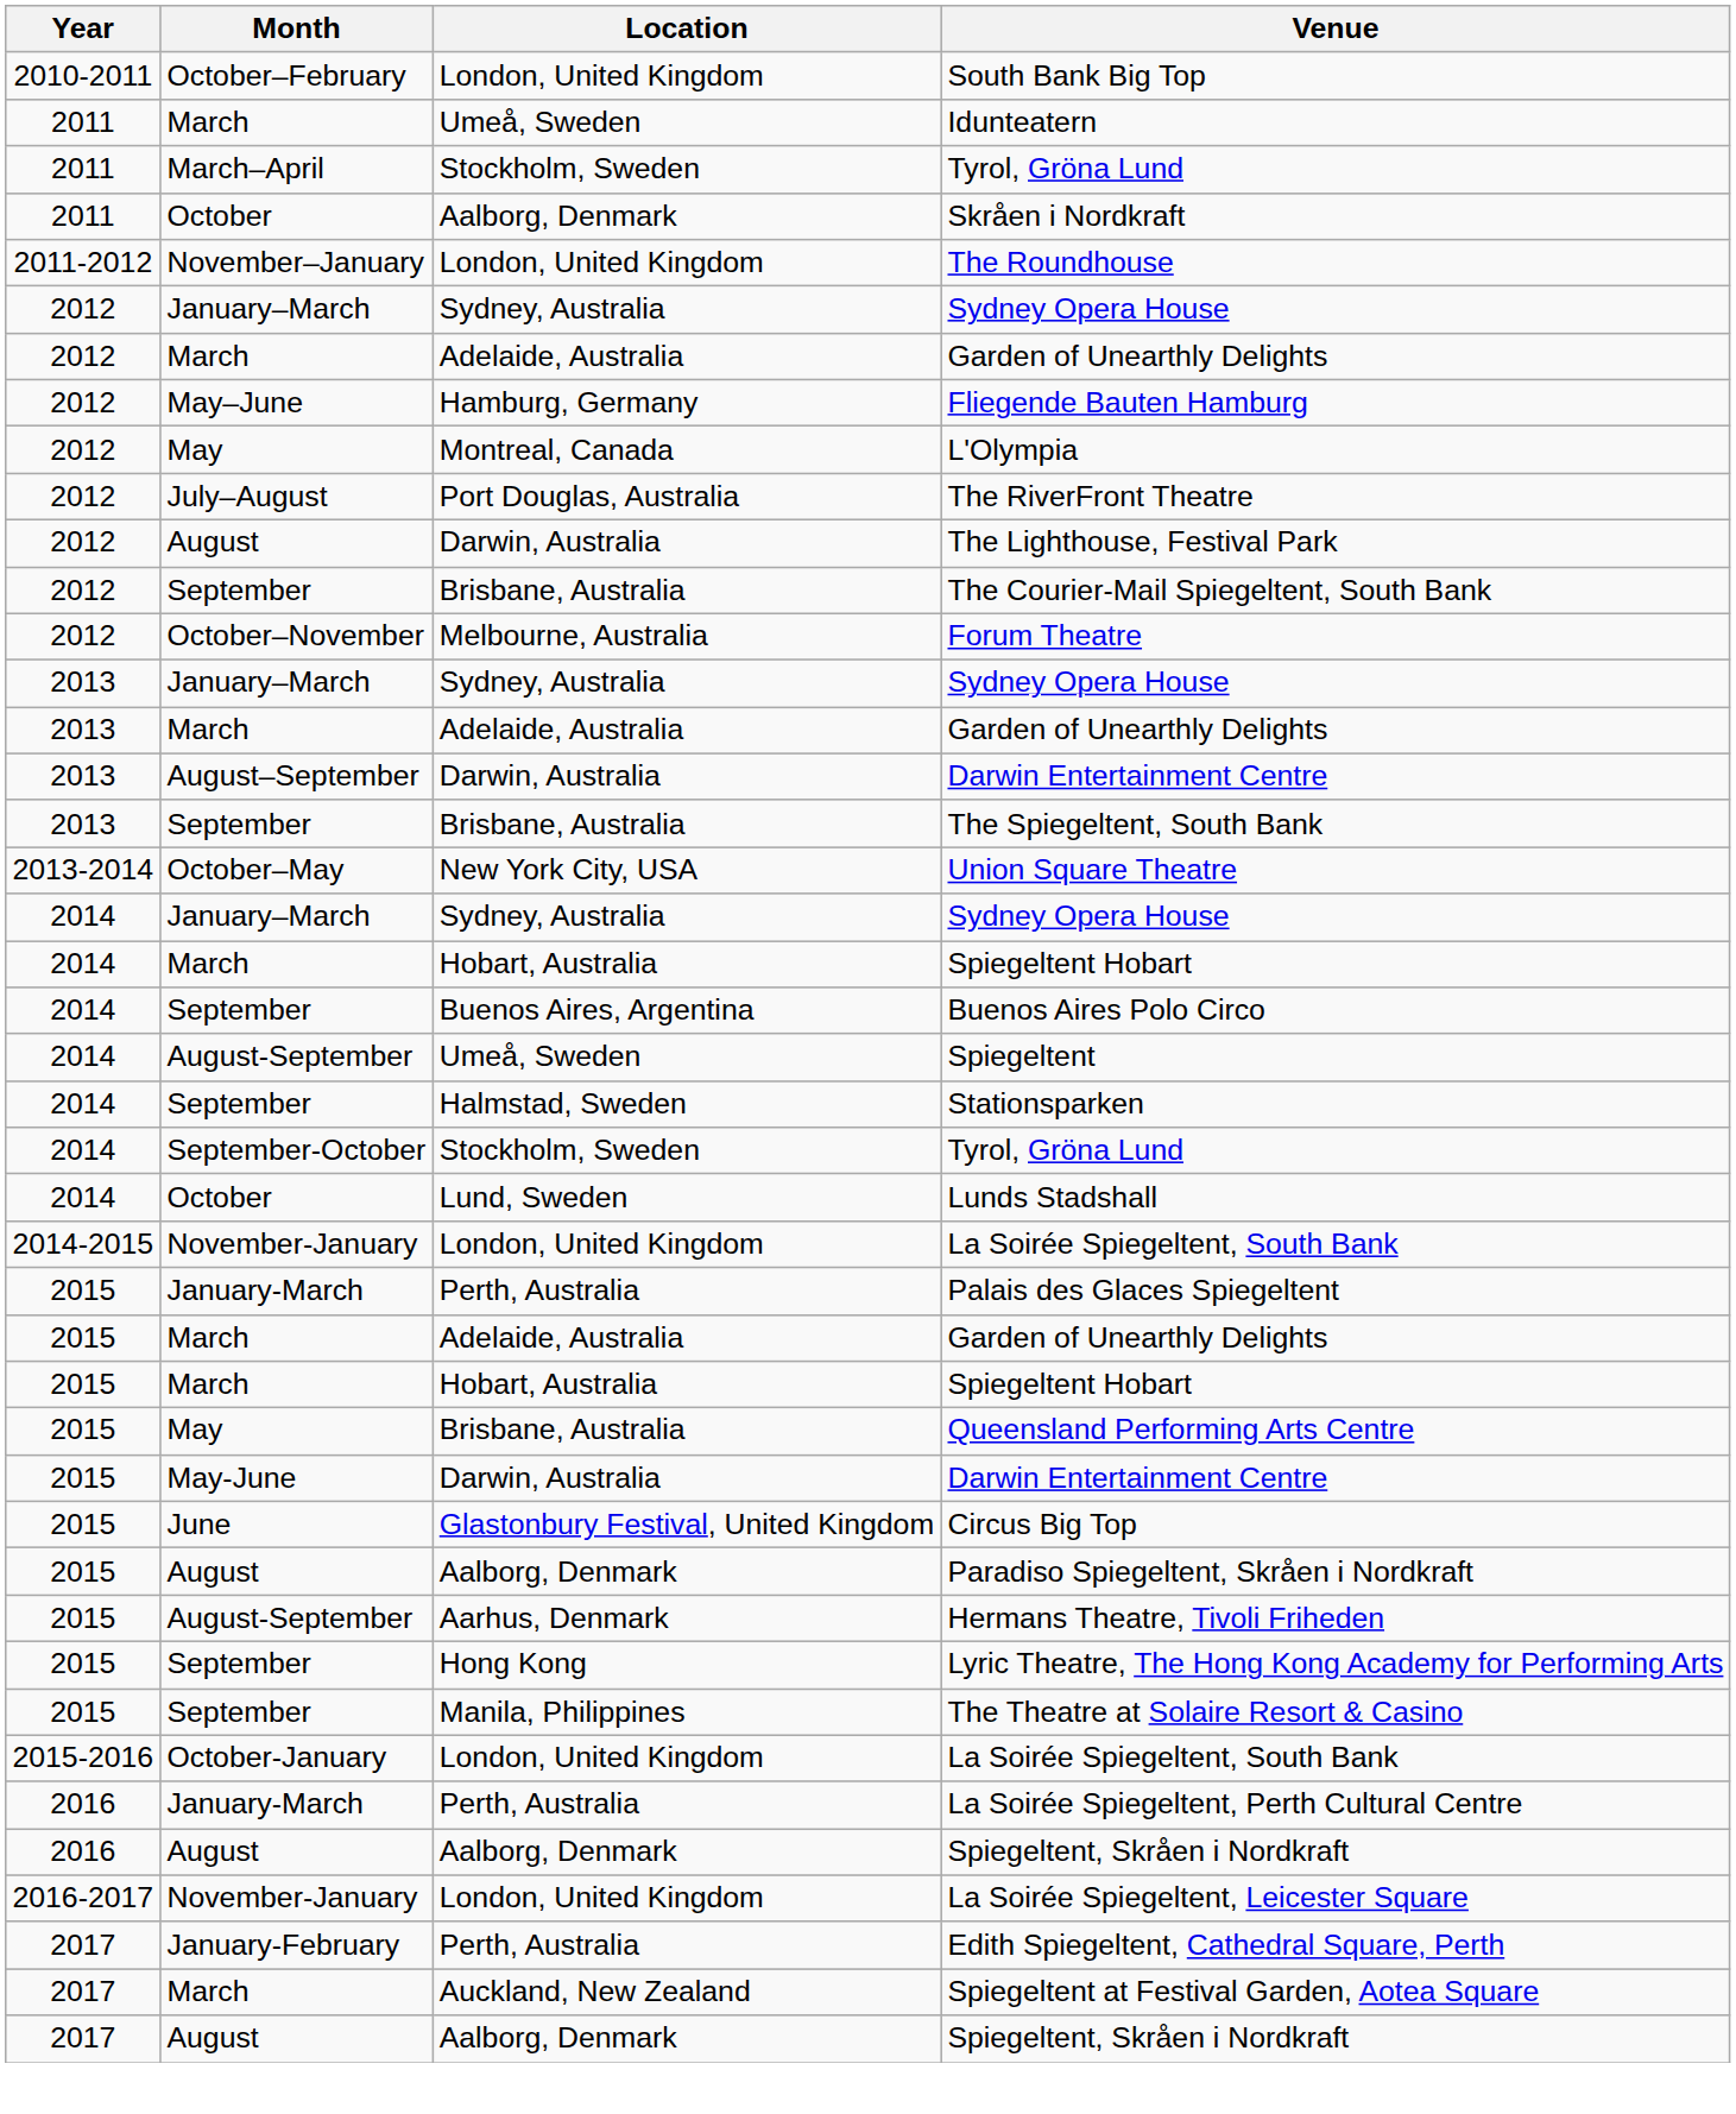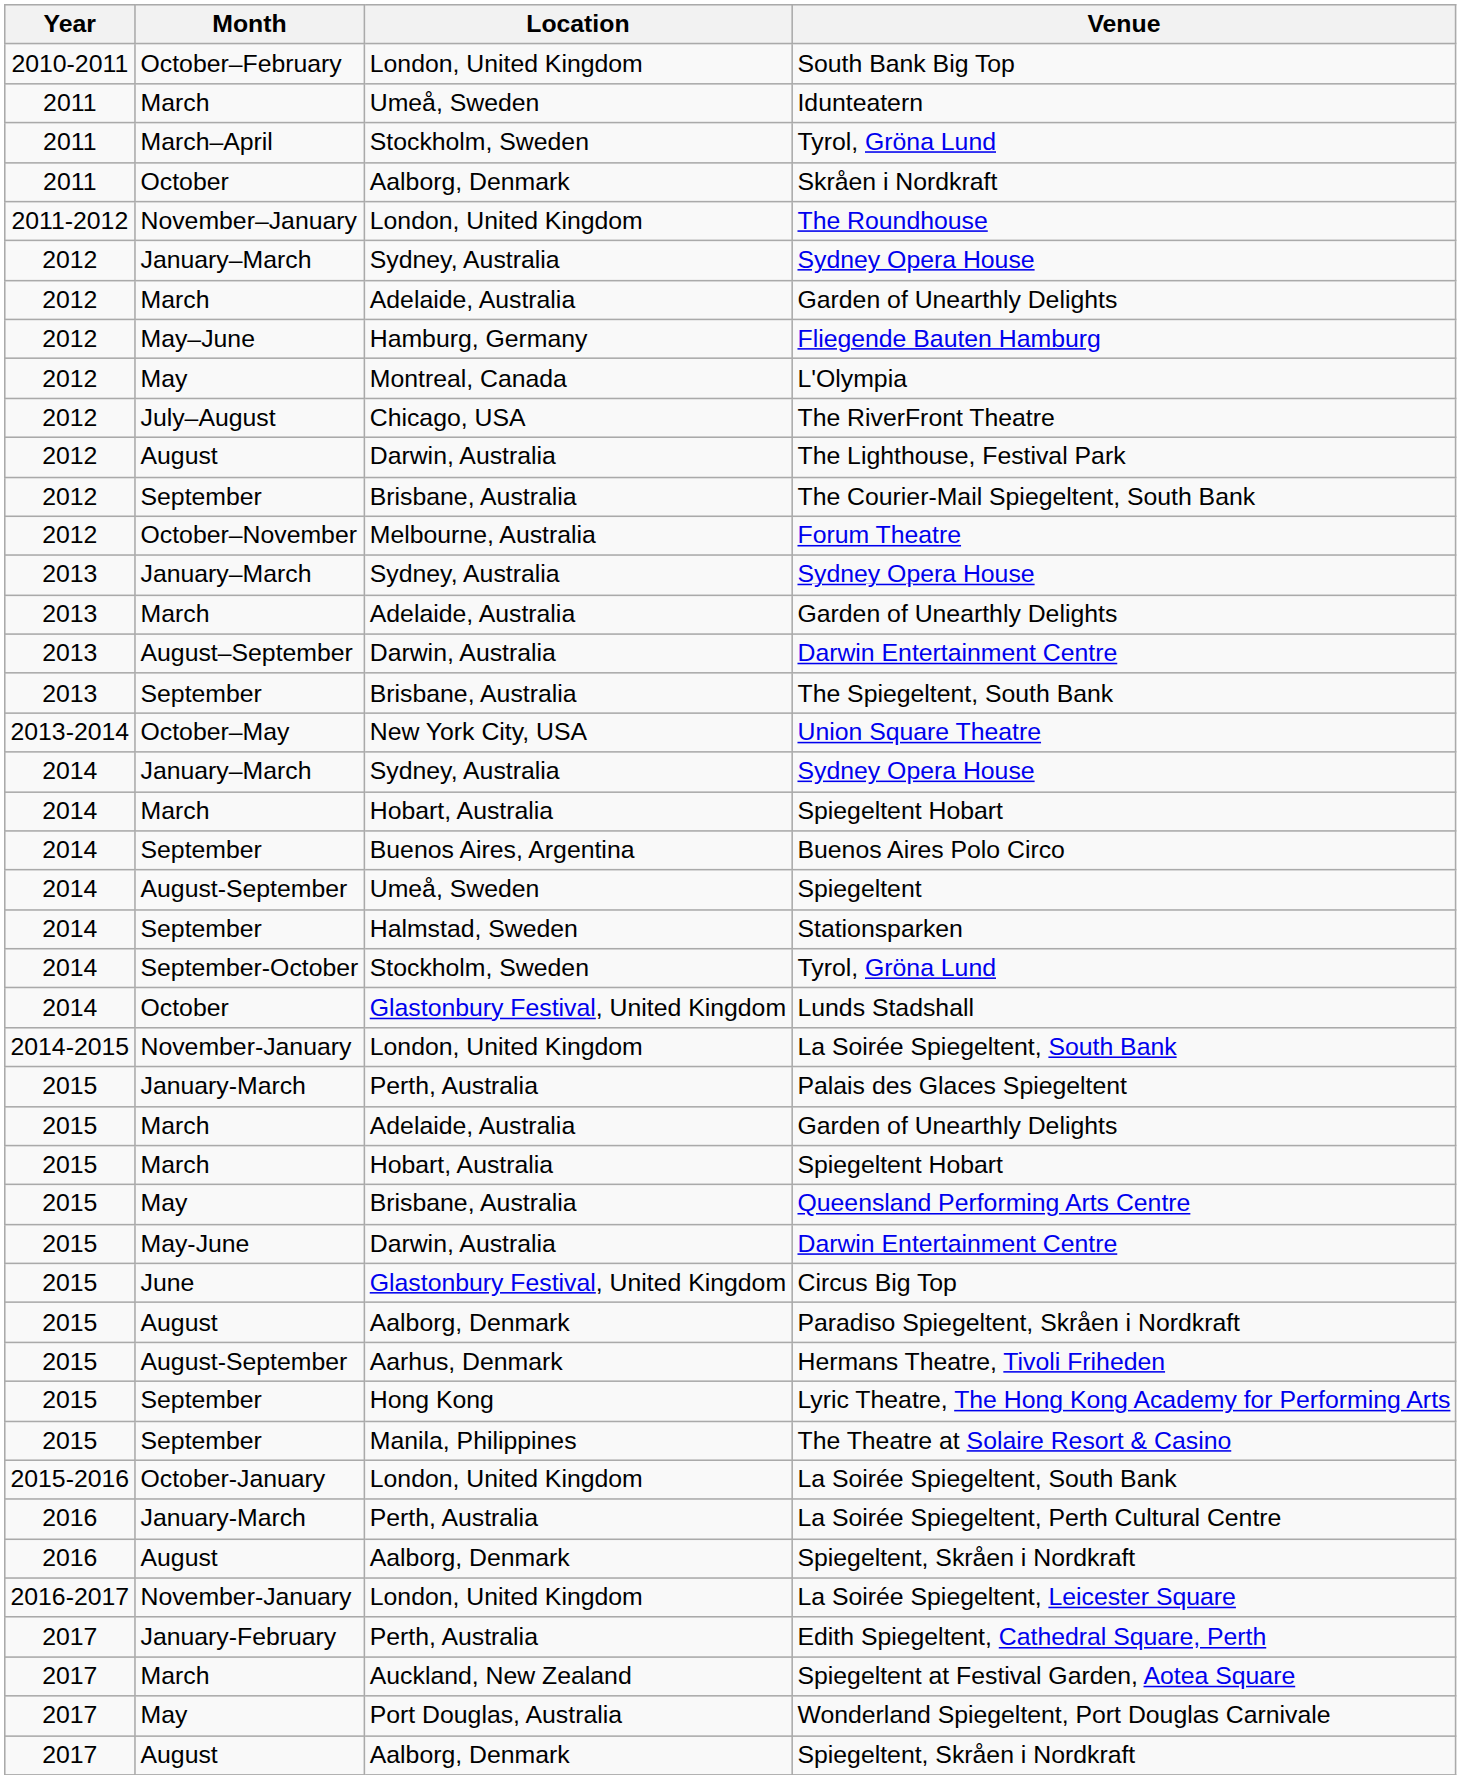The RiverFront Theatre | Location: Port Douglas, Australia -> Chicago, USA
Lunds Stadshall | Location: Lund, Sweden -> Glastonbury Festival, United Kingdom
+ row: 2017 | May | Port Douglas, Australia | Wonderland Spiegeltent, Port Douglas Carnivale
